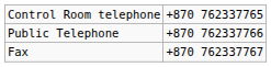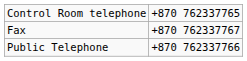rows swapped: Public Telephone <-> Fax
